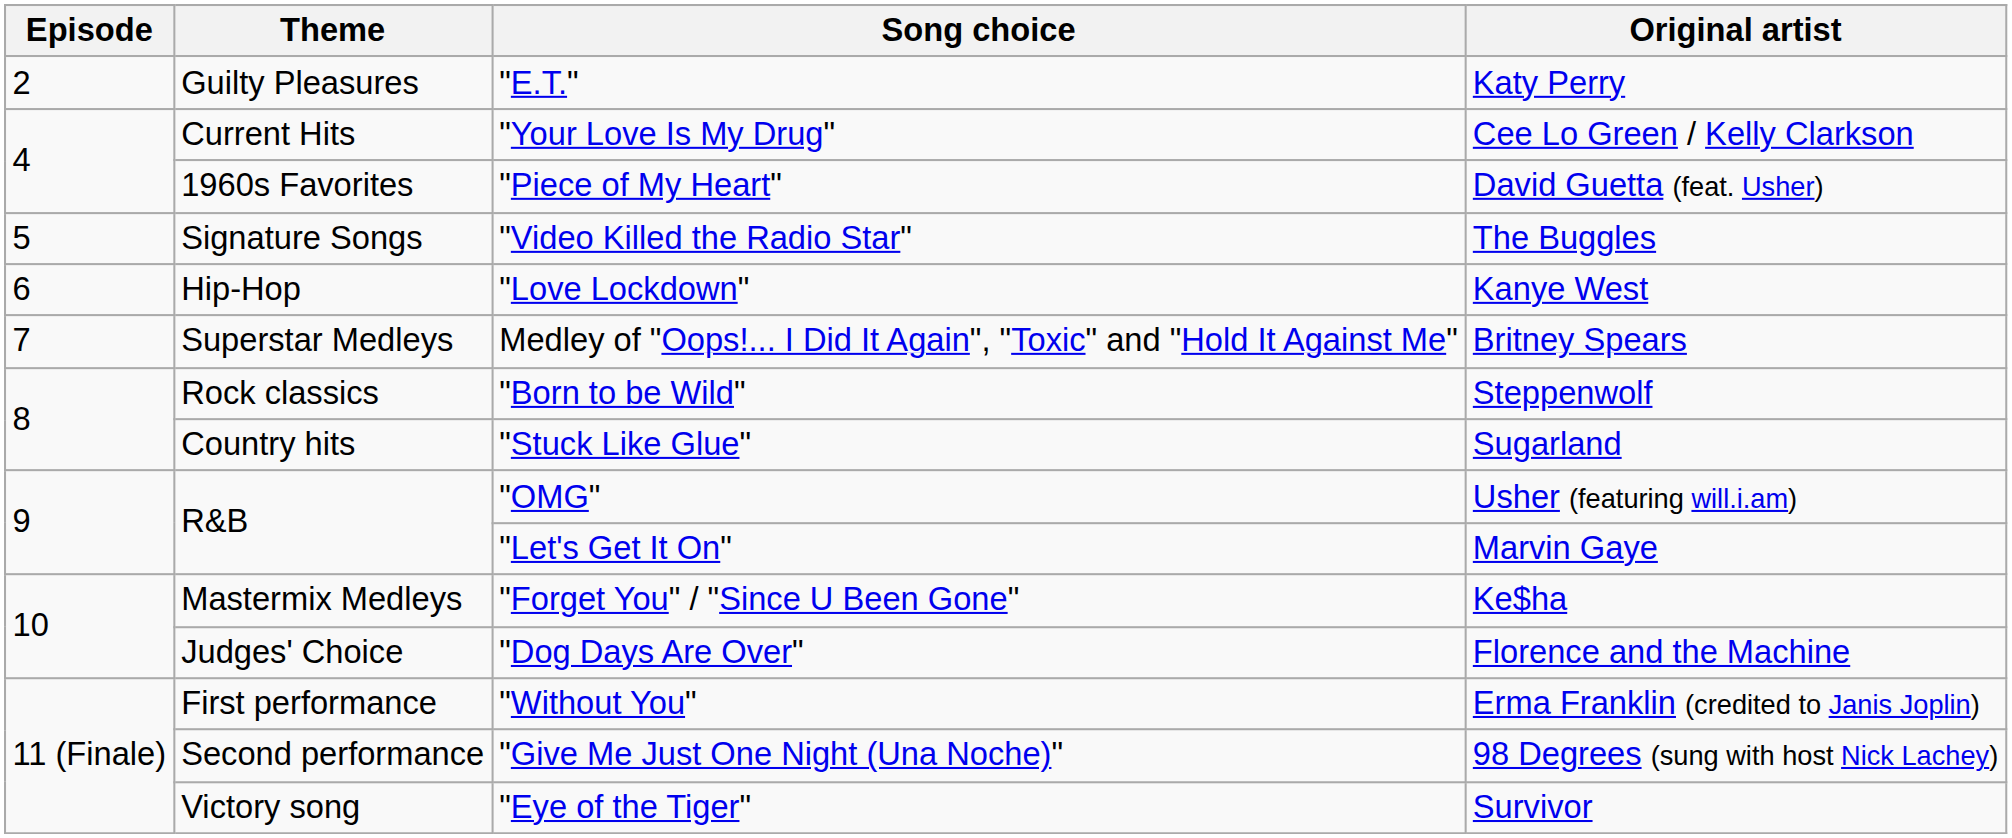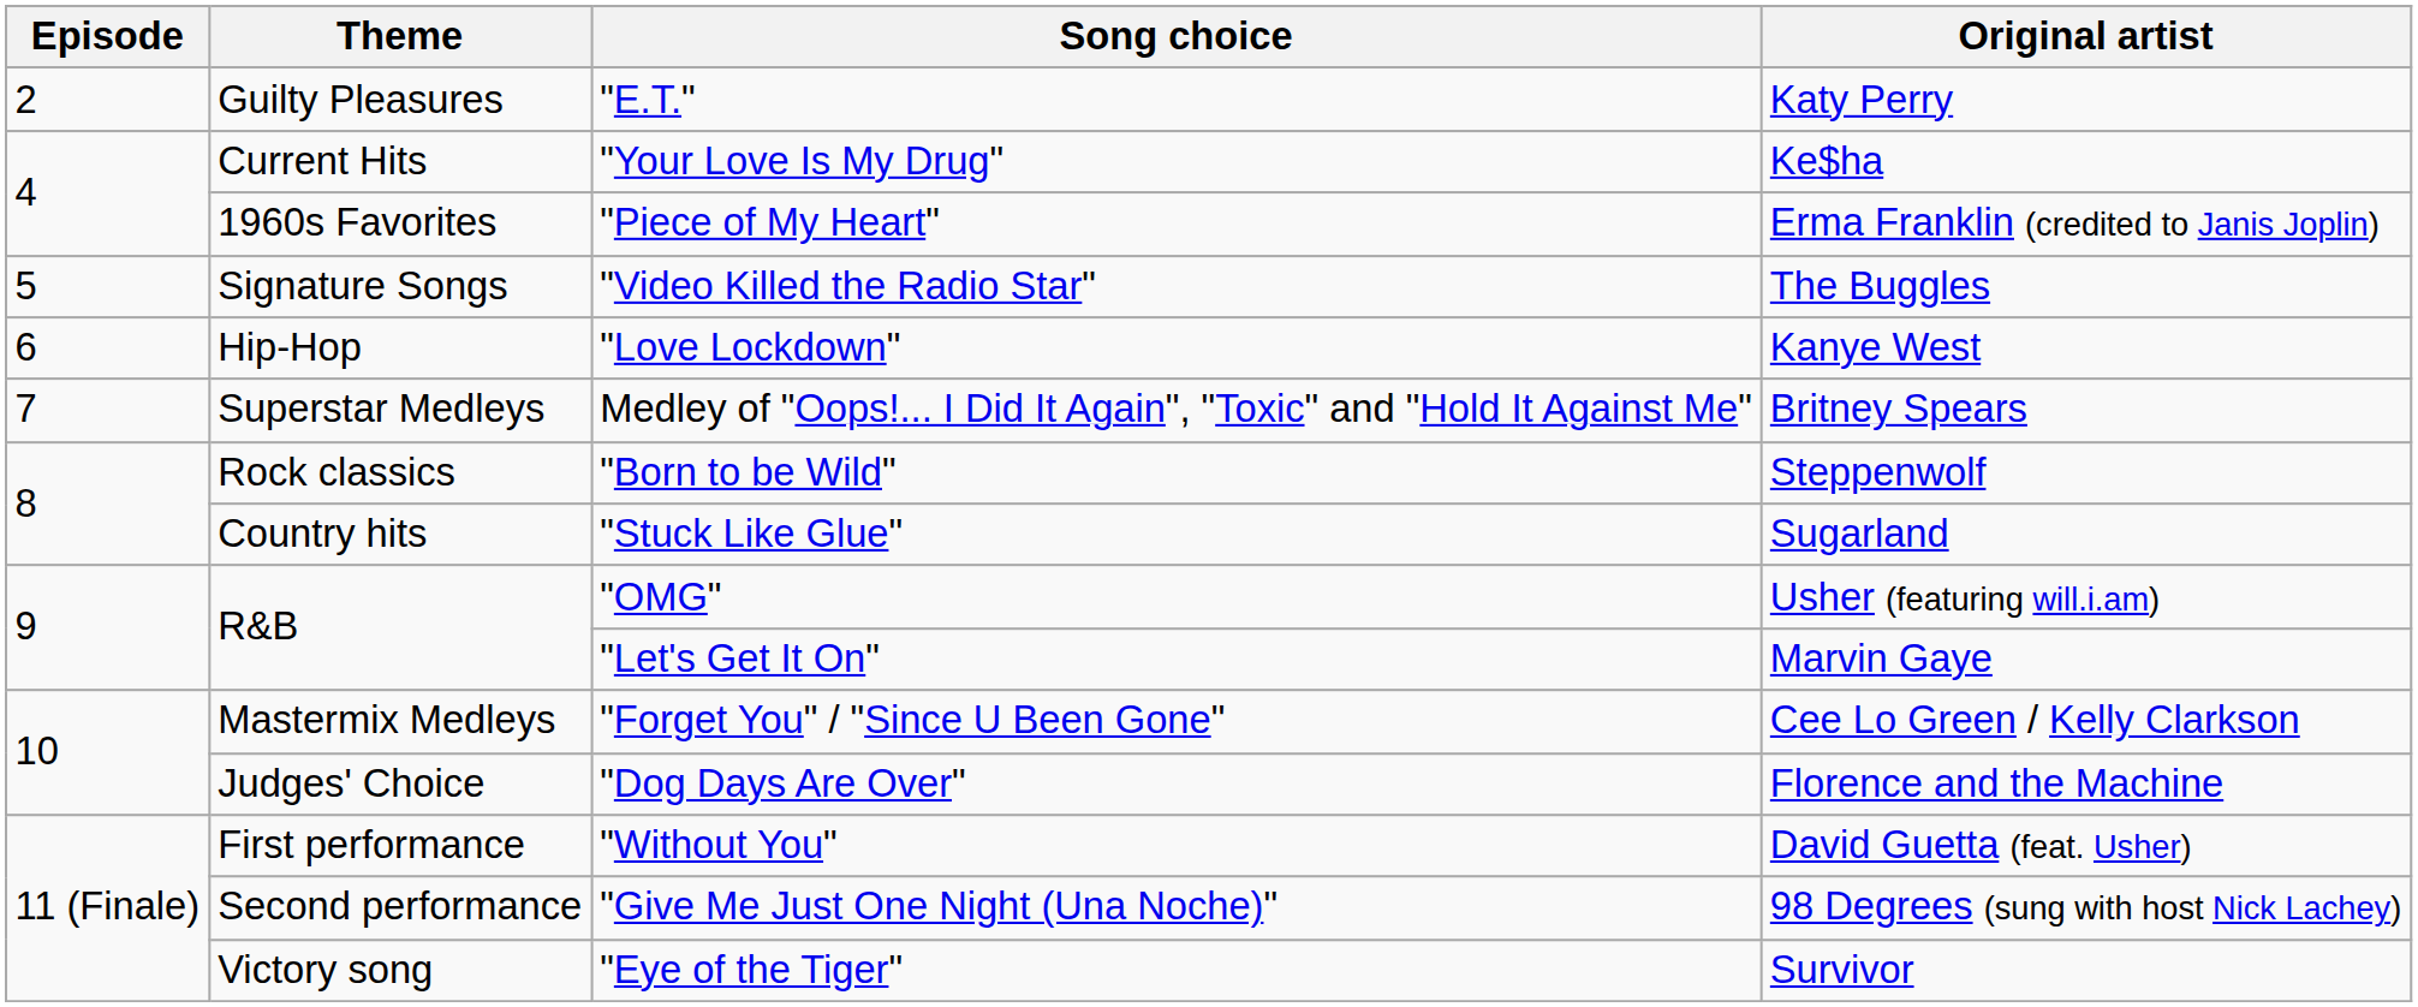"Your Love Is My Drug" | Original artist: Cee Lo Green / Kelly Clarkson -> Ke$ha
"Piece of My Heart" | Original artist: David Guetta (feat. Usher) -> Erma Franklin (credited to Janis Joplin)
"Forget You" / "Since U Been Gone" | Original artist: Ke$ha -> Cee Lo Green / Kelly Clarkson
"Without You" | Original artist: Erma Franklin (credited to Janis Joplin) -> David Guetta (feat. Usher)
